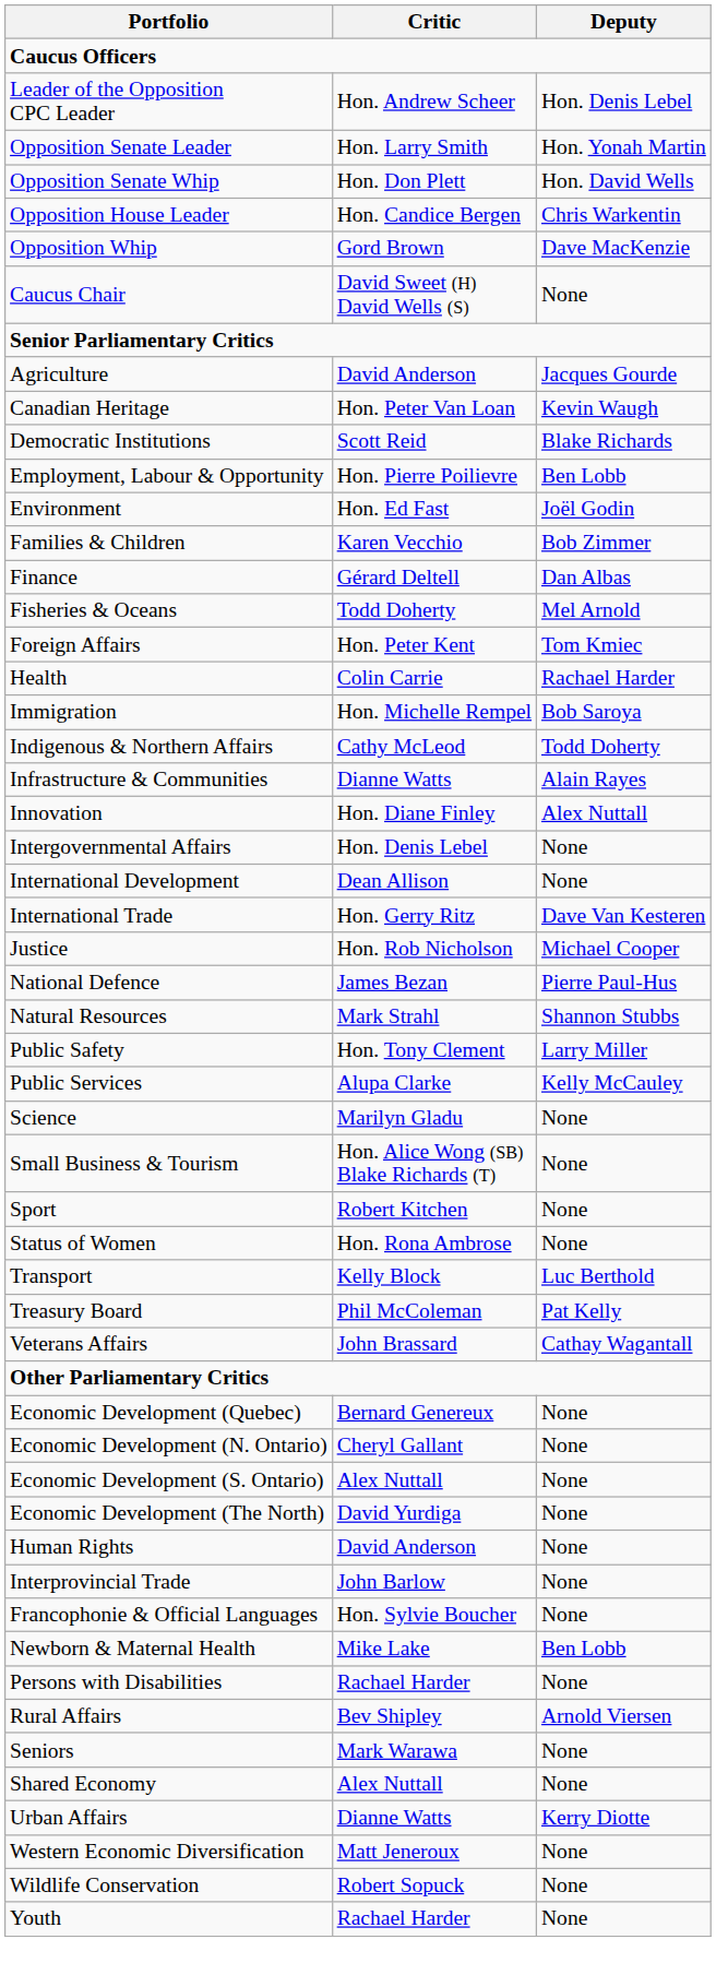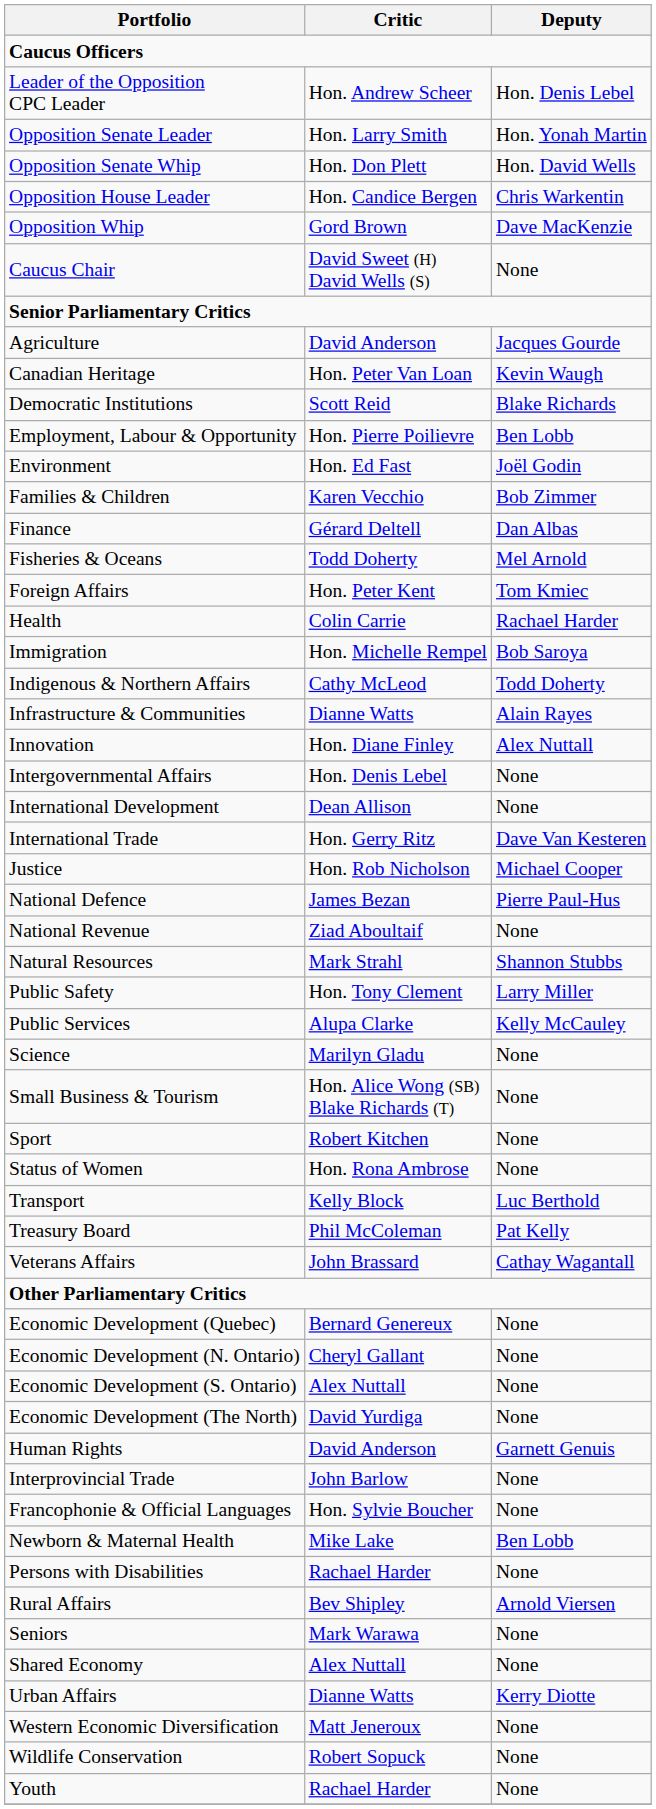+ row: National Revenue | Ziad Aboultaif | None
Human Rights | Deputy: None -> Garnett Genuis
